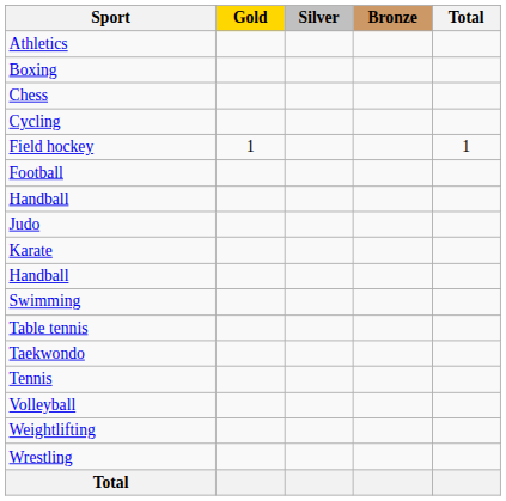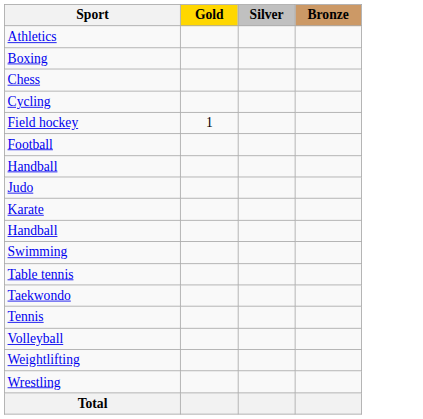- column: Total | 1
